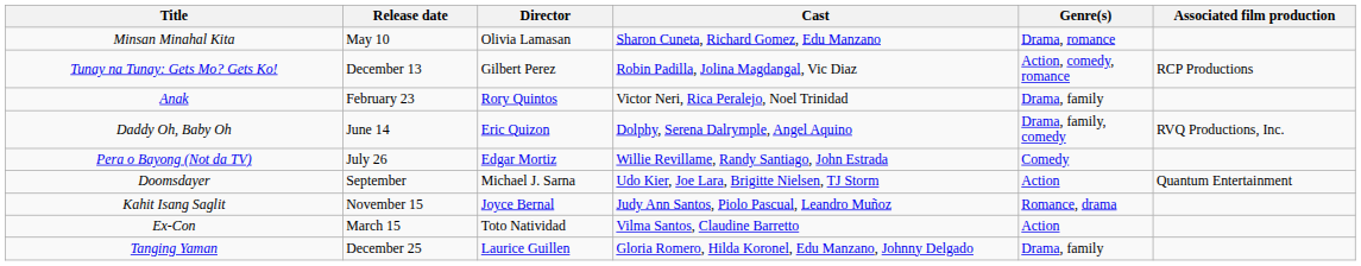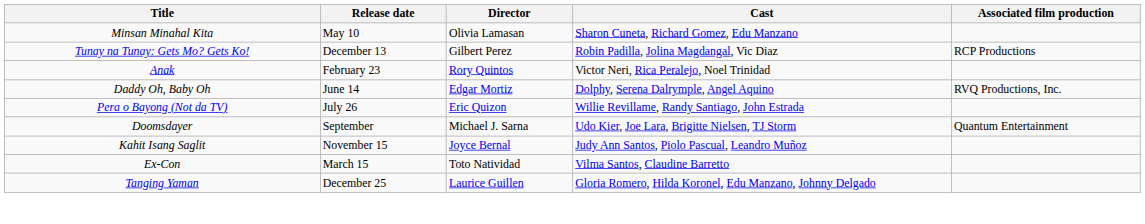- column: Genre(s) | Drama, romance | Action, comedy, romance | Drama, family | Drama, family, comedy | Comedy | Action | Romance, drama | Action | Drama, family
Daddy Oh, Baby Oh | Director: Eric Quizon -> Edgar Mortiz
Pera o Bayong (Not da TV) | Director: Edgar Mortiz -> Eric Quizon
